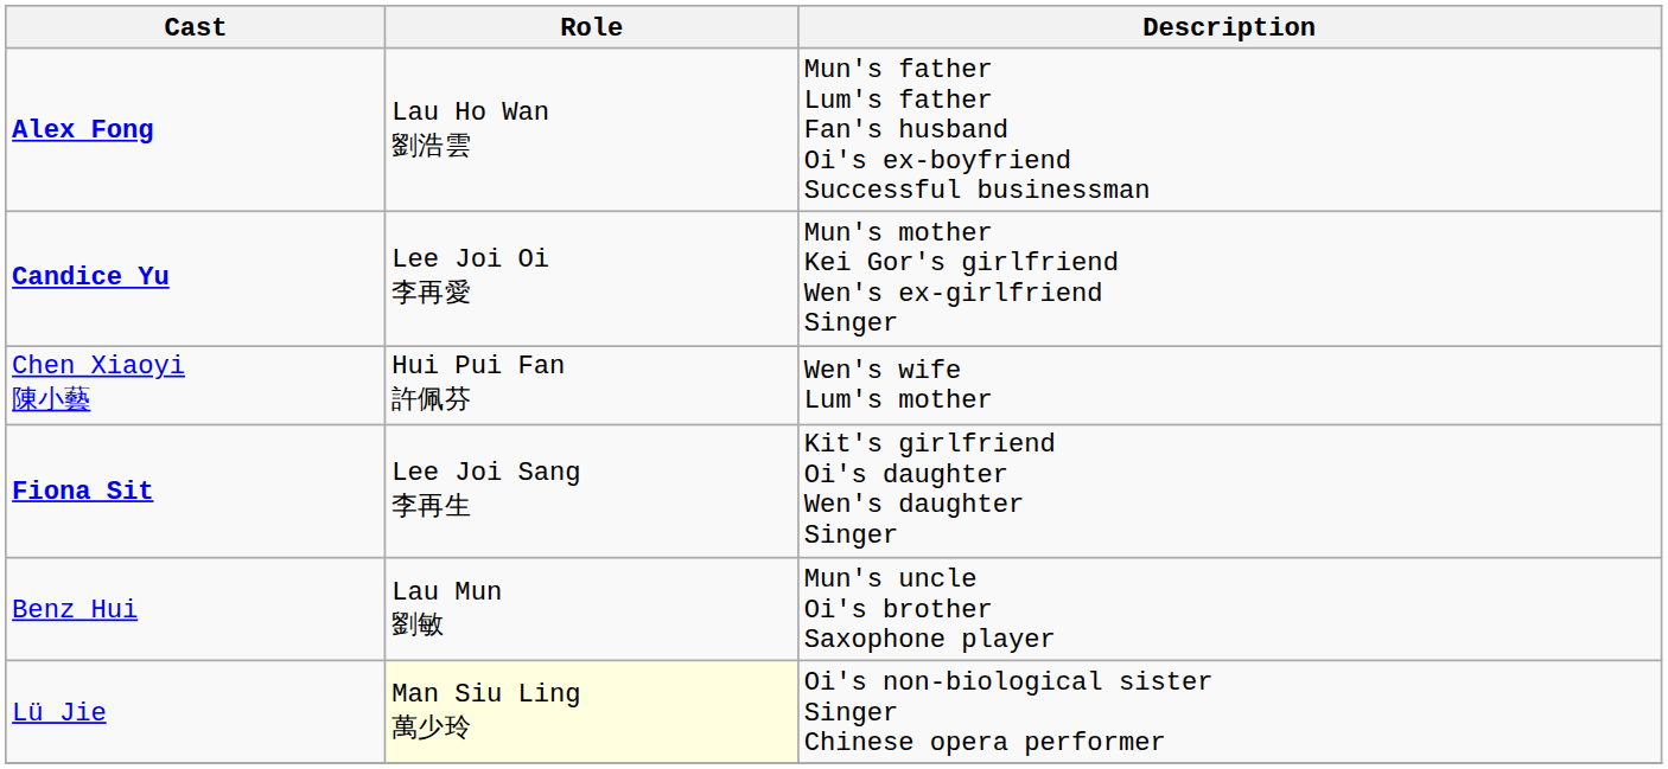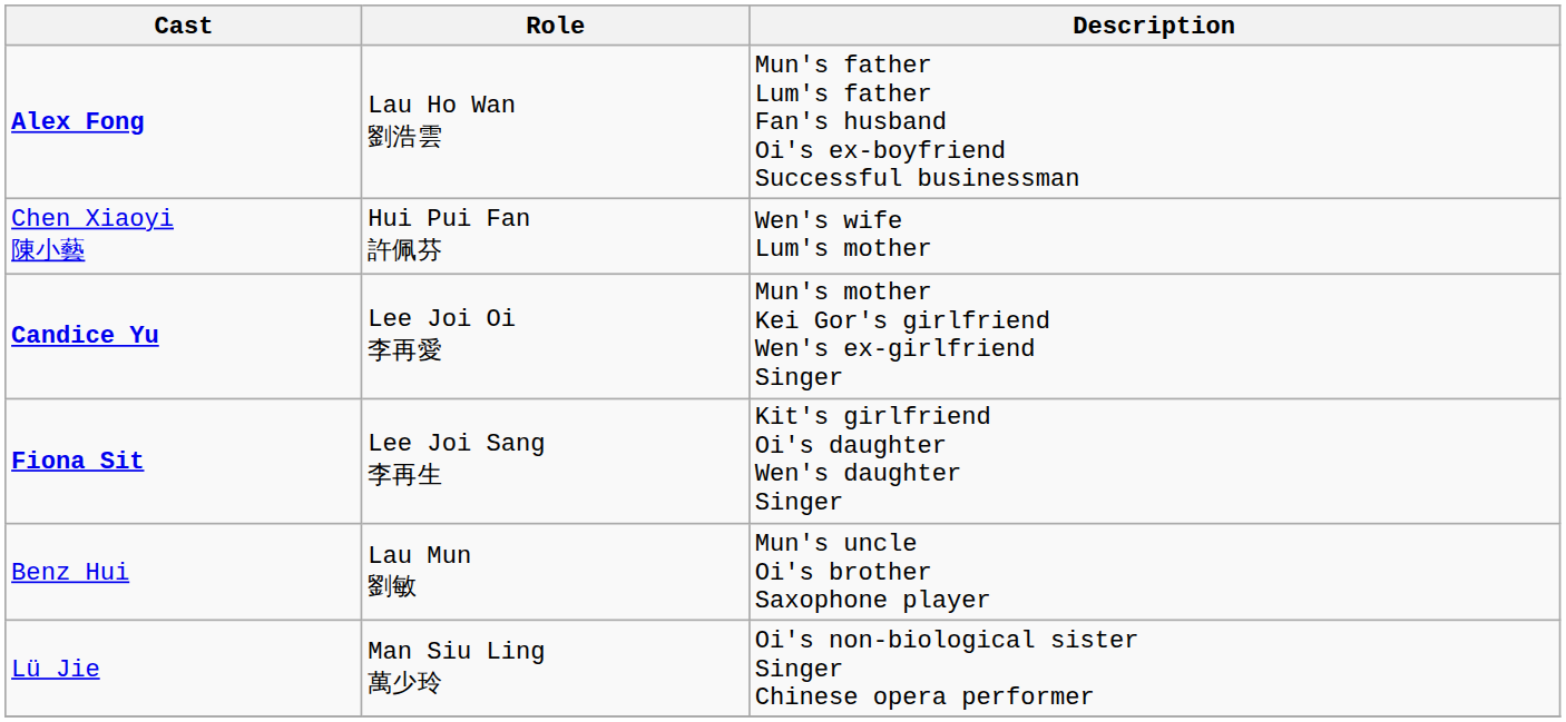rows swapped: Candice Yu <-> Chen Xiaoyi 陳小藝
Lü Jie | Role: lightyellow background -> no background
